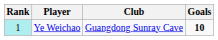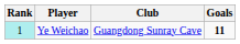Ye Weichao | Goals: 10 -> 11
